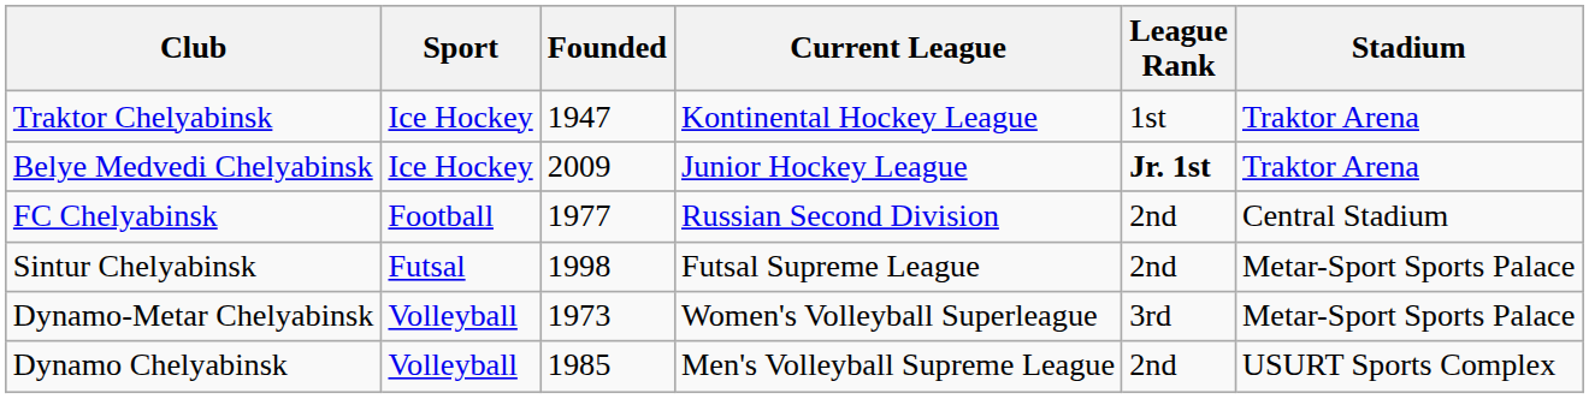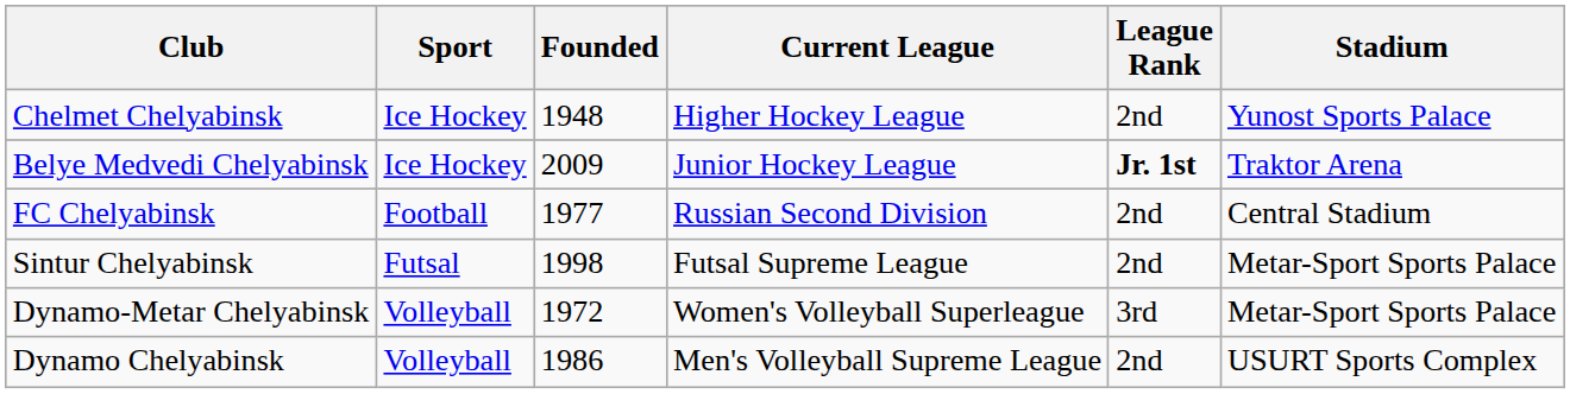- row: Traktor Chelyabinsk | Ice Hockey | 1947 | Kontinental Hockey League | 1st | Traktor Arena
+ row: Chelmet Chelyabinsk | Ice Hockey | 1948 | Higher Hockey League | 2nd | Yunost Sports Palace
Dynamo-Metar Chelyabinsk | Founded: 1973 -> 1972
Dynamo Chelyabinsk | Founded: 1985 -> 1986
